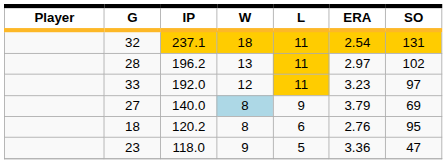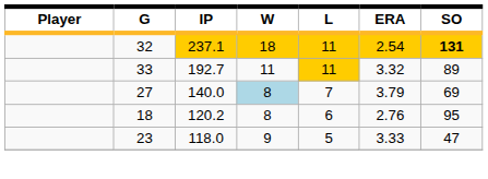32 | SO: normal -> bold
- row: 28 | 196.2 | 13 | 11 | 2.97 | 102
33 | IP: 192.0 -> 192.7
33 | W: 12 -> 11
33 | ERA: 3.23 -> 3.32
33 | SO: 97 -> 89
27 | L: 9 -> 7
23 | ERA: 3.36 -> 3.33
